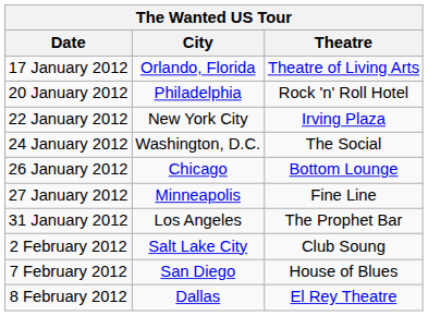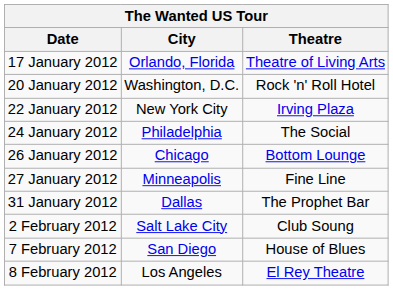20 January 2012 | City: Philadelphia -> Washington, D.C.
24 January 2012 | City: Washington, D.C. -> Philadelphia
31 January 2012 | City: Los Angeles -> Dallas
8 February 2012 | City: Dallas -> Los Angeles
